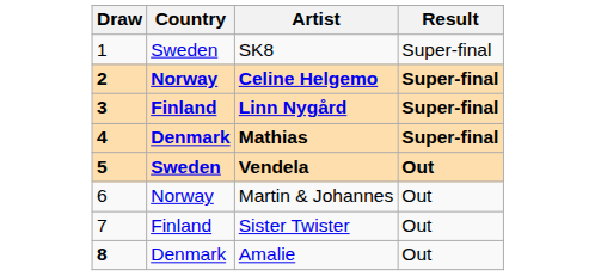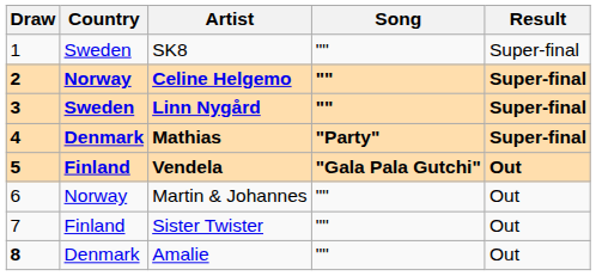+ column: Song | "" | "" | "" | "Party" | "Gala Pala Gutchi" | "" | "" | ""
Linn Nygård | Country: Finland -> Sweden
Vendela | Country: Sweden -> Finland
